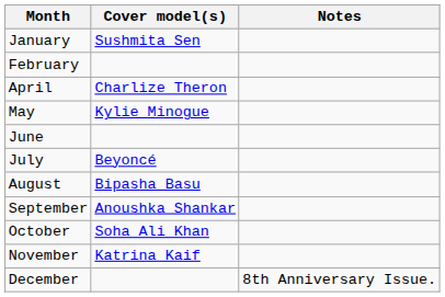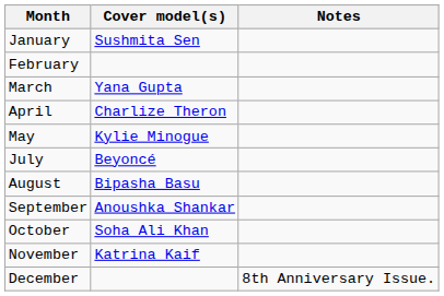+ row: March | Yana Gupta
- row: June
